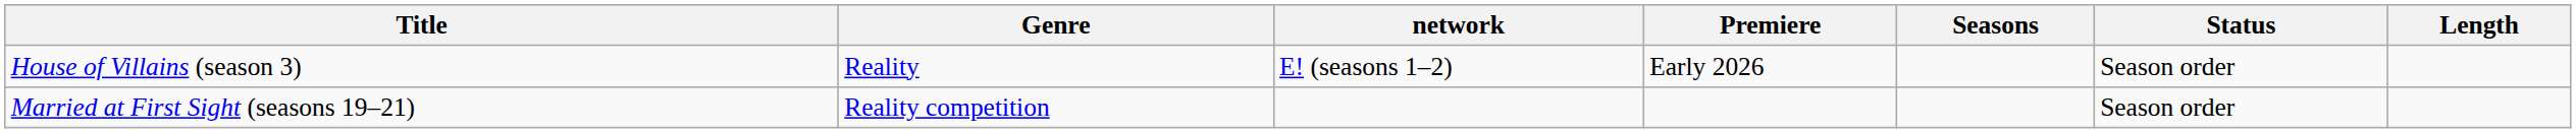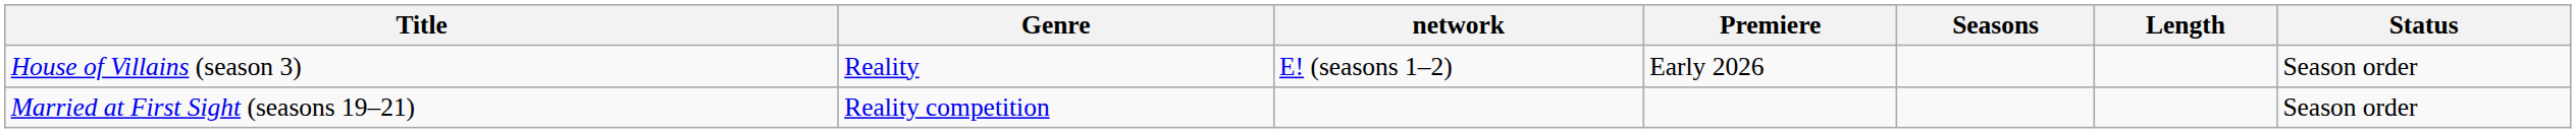columns swapped: Length <-> Status
